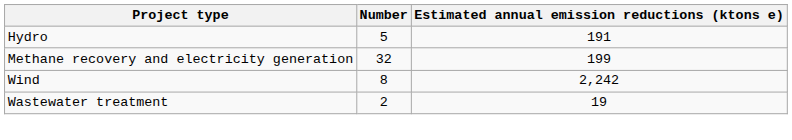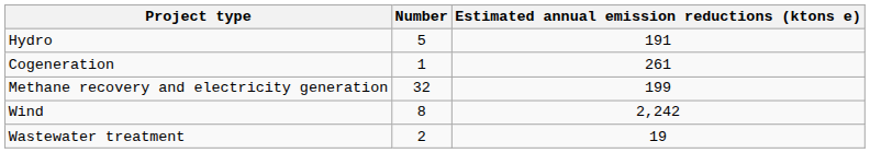+ row: Cogeneration | 1 | 261
